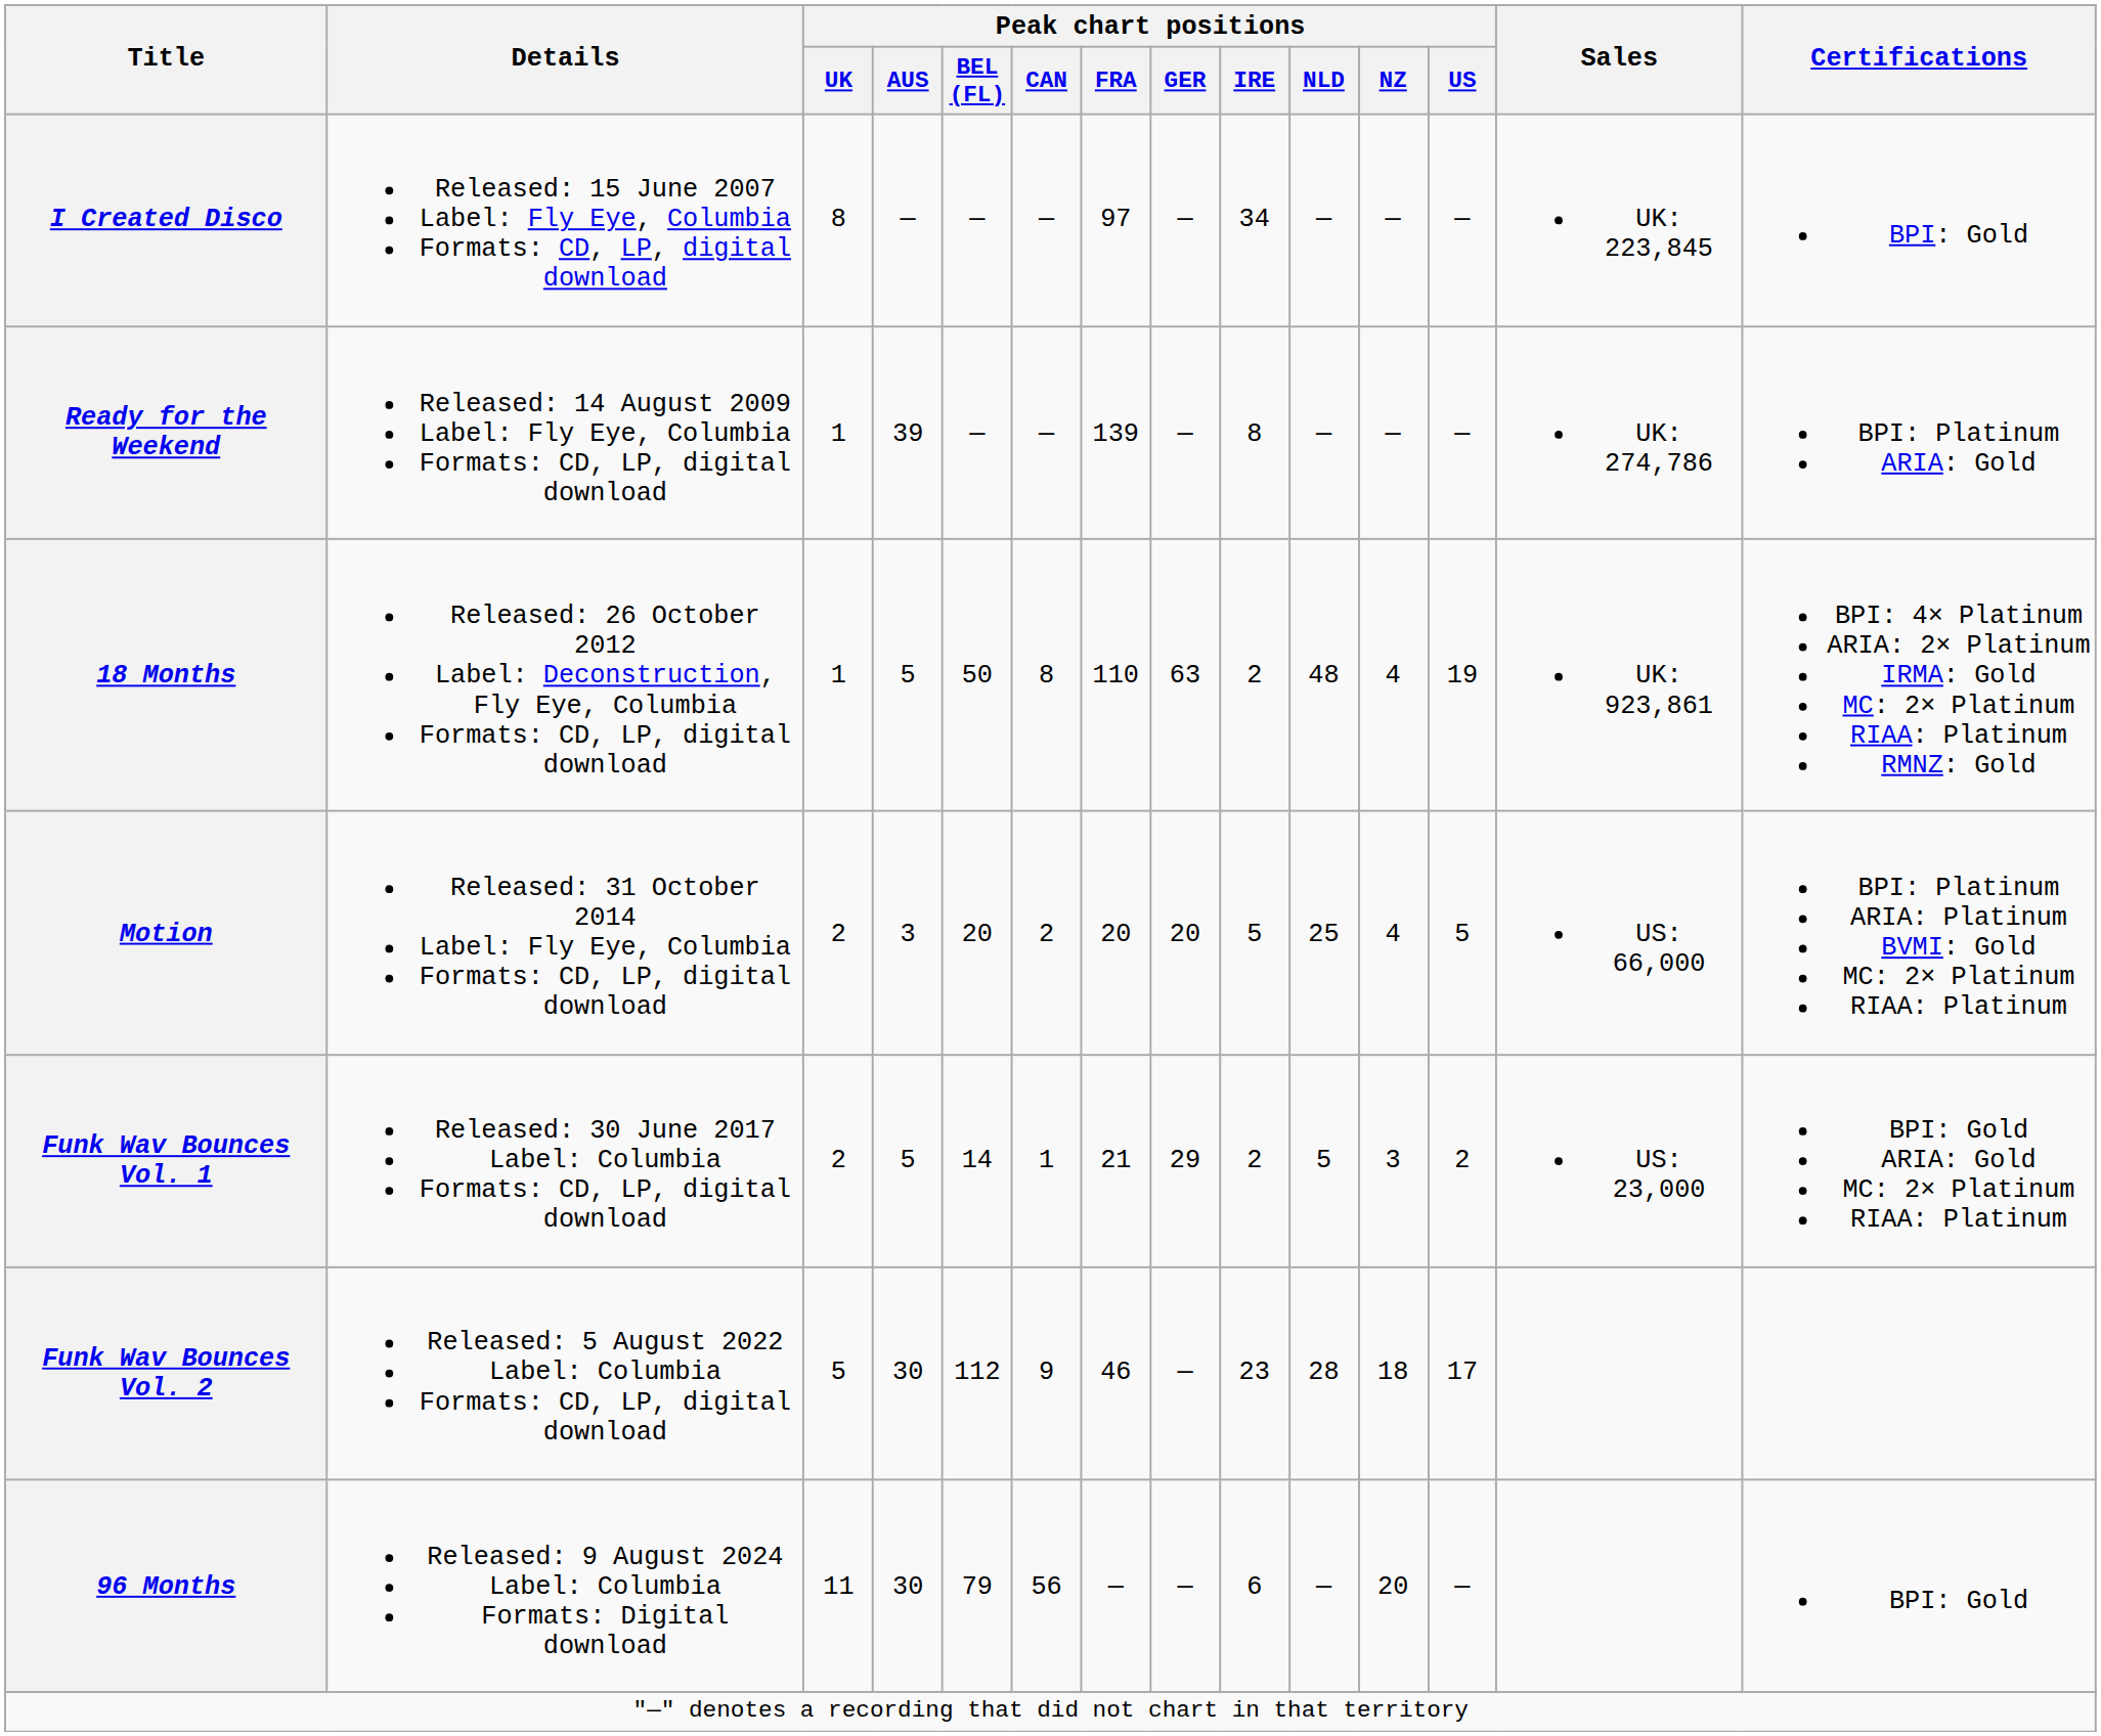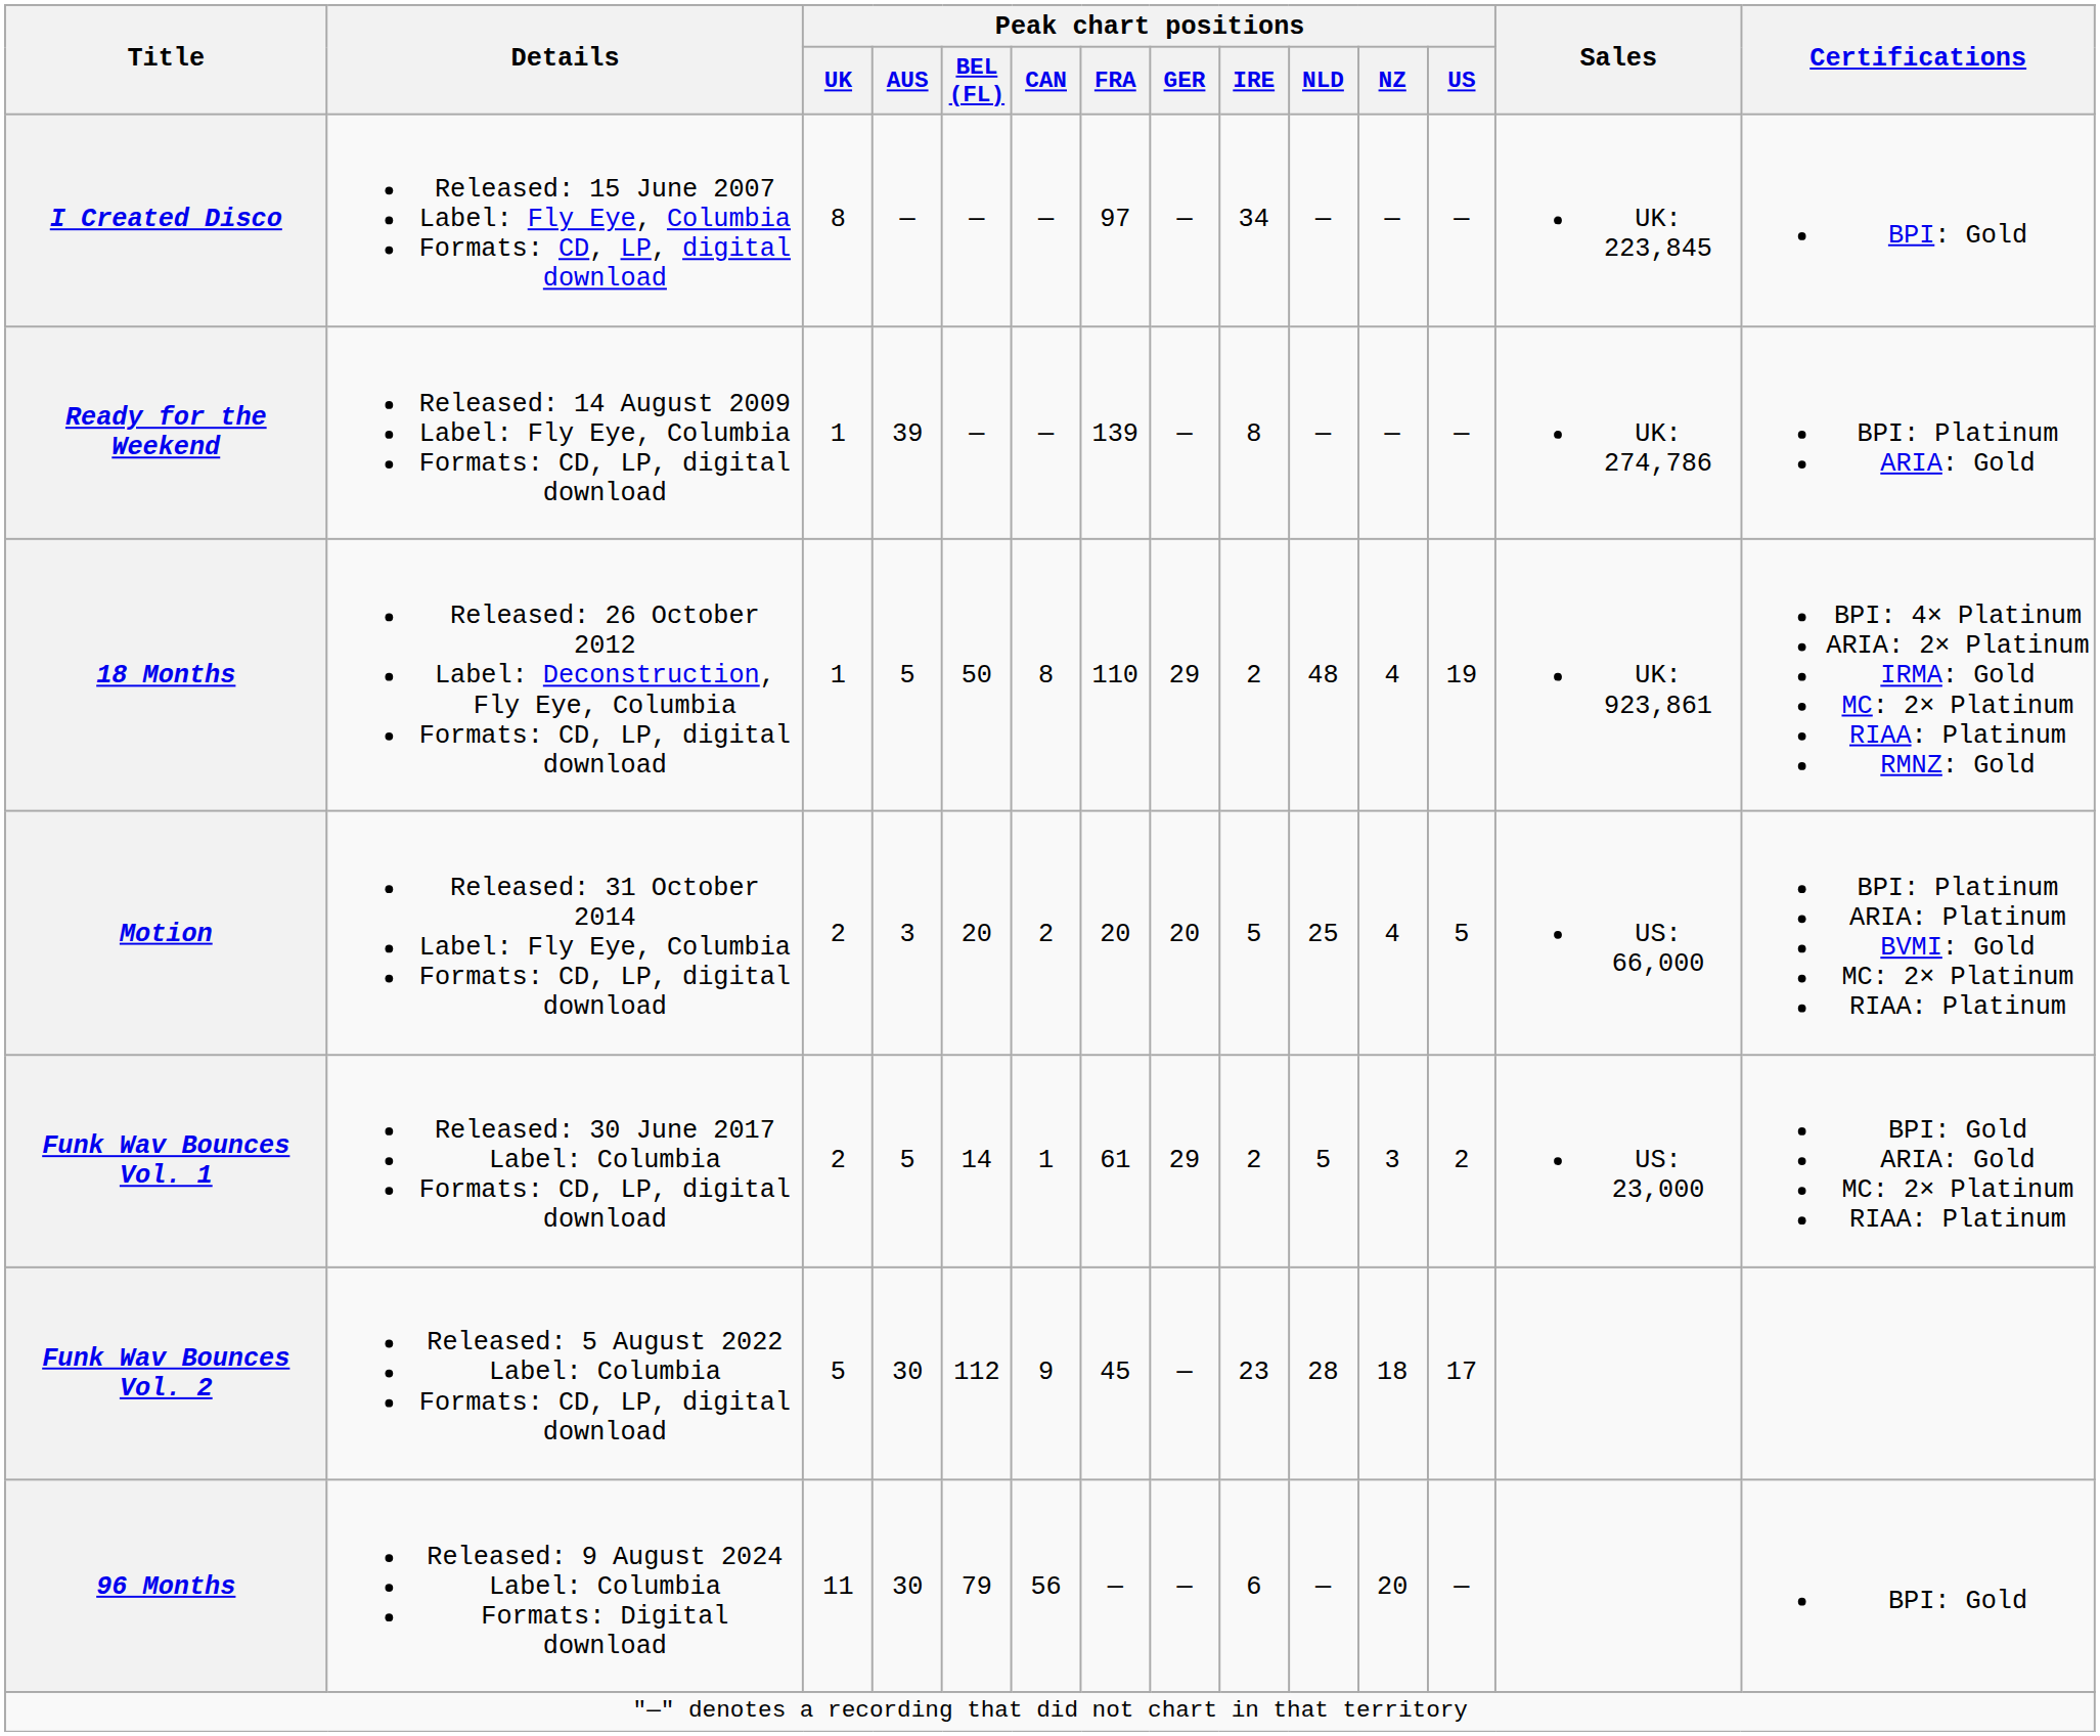18 Months | Peak chart positions / GER: 63 -> 29
Funk Wav Bounces Vol. 1 | Peak chart positions / FRA: 21 -> 61
Funk Wav Bounces Vol. 2 | Peak chart positions / FRA: 46 -> 45
